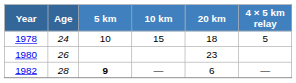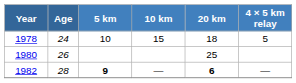1980 | 20 km: 23 -> 25
1982 | 20 km: normal -> bold
